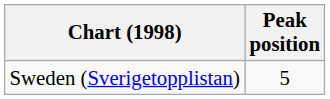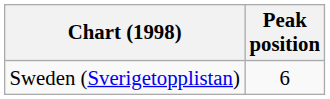Sweden (Sverigetopplistan) | Peak position: 5 -> 6
